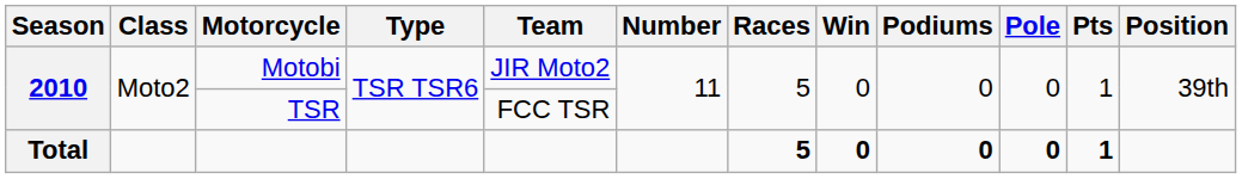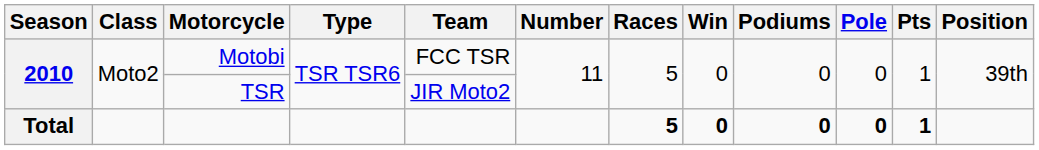Motobi | Team: JIR Moto2 -> FCC TSR
TSR | Team: FCC TSR -> JIR Moto2
